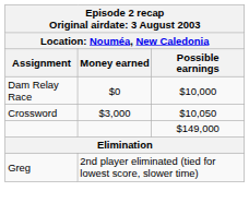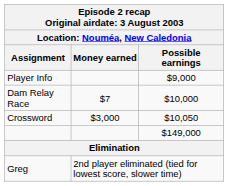+ row: Player Info | $9,000
Dam Relay Race | Money earned: $0 -> $7
